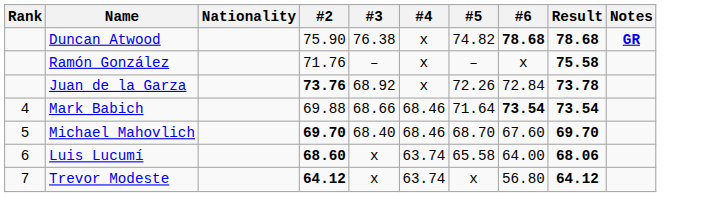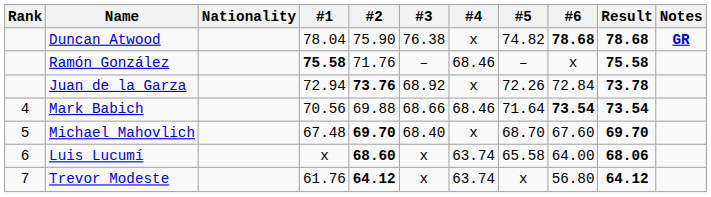+ column: #1 | 78.04 | 75.58 | 72.94 | 70.56 | 67.48 | x | 61.76
Ramón González | #4: x -> 68.46
Michael Mahovlich | #4: 68.46 -> x
